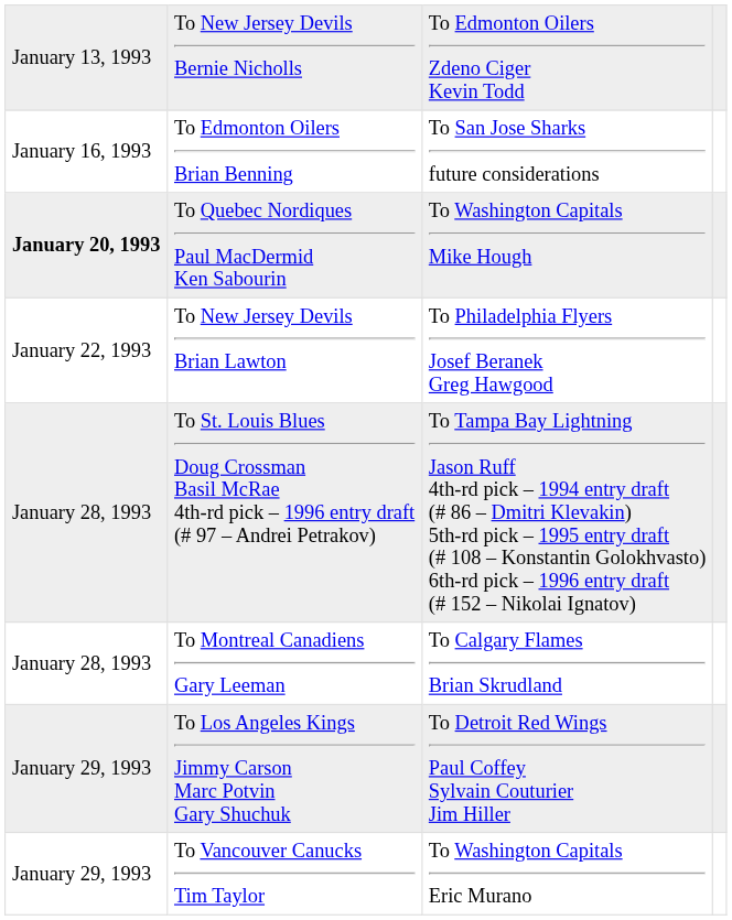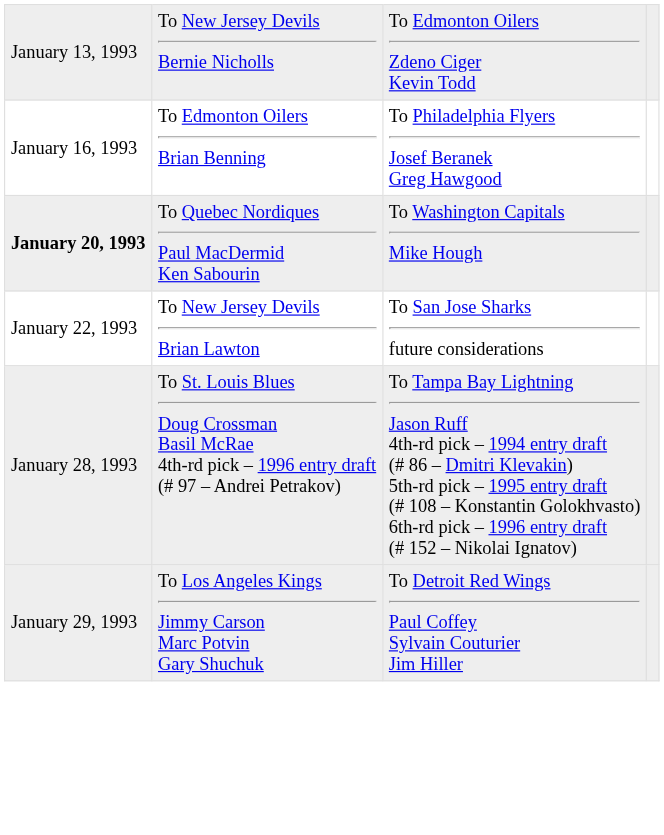To Edmonton Oilers Brian Benning | column 3: To San Jose Sharks future considerations -> To Philadelphia Flyers Josef Beranek Greg Hawgood
To New Jersey Devils Brian Lawton | column 3: To Philadelphia Flyers Josef Beranek Greg Hawgood -> To San Jose Sharks future considerations
- row: January 28, 1993 | To Montreal Canadiens Gary Leeman | To Calgary Flames Brian Skrudland
- row: January 29, 1993 | To Vancouver Canucks Tim Taylor | To Washington Capitals Eric Murano
